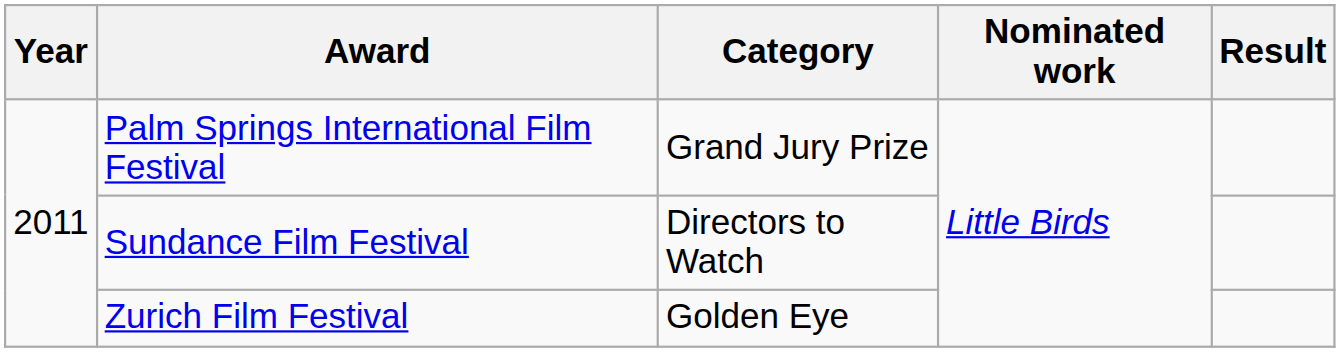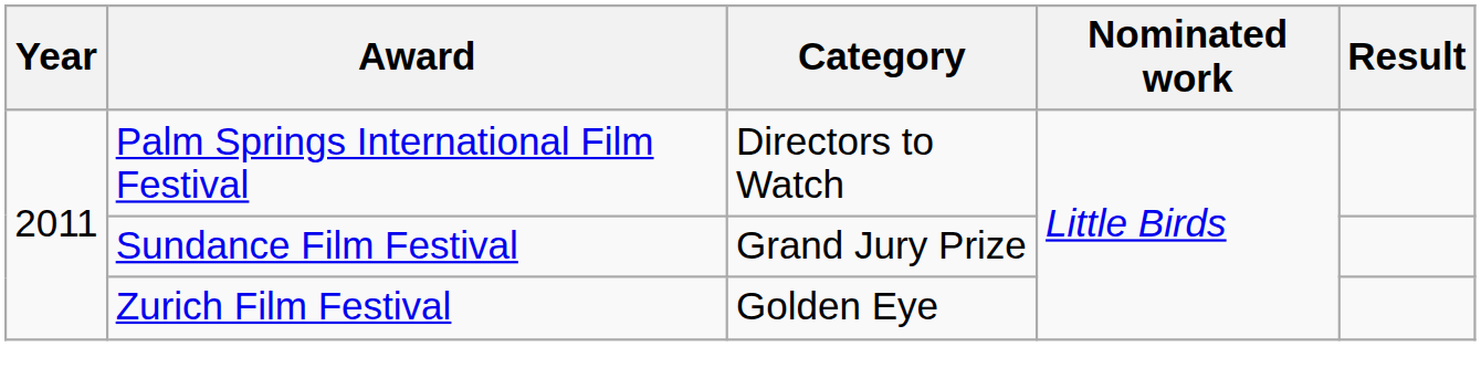Palm Springs International Film Festival | Category: Grand Jury Prize -> Directors to Watch
Sundance Film Festival | Category: Directors to Watch -> Grand Jury Prize
